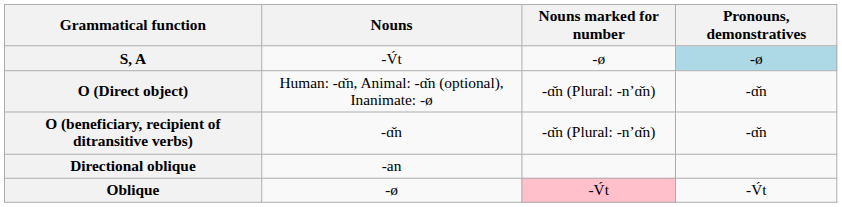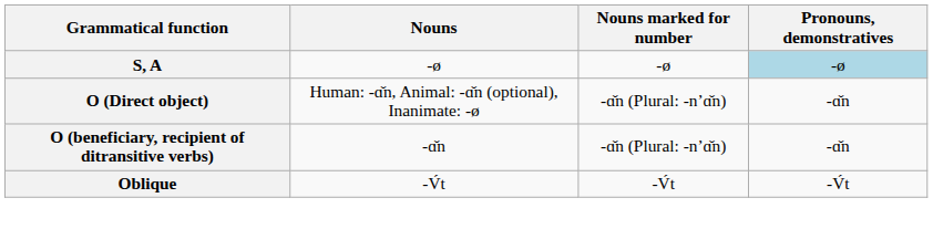S, A | Nouns: -V́t -> -ø
- row: Directional oblique | -an
Oblique | Nouns: -ø -> -V́t
Oblique | Nouns marked for number: pink background -> no background
